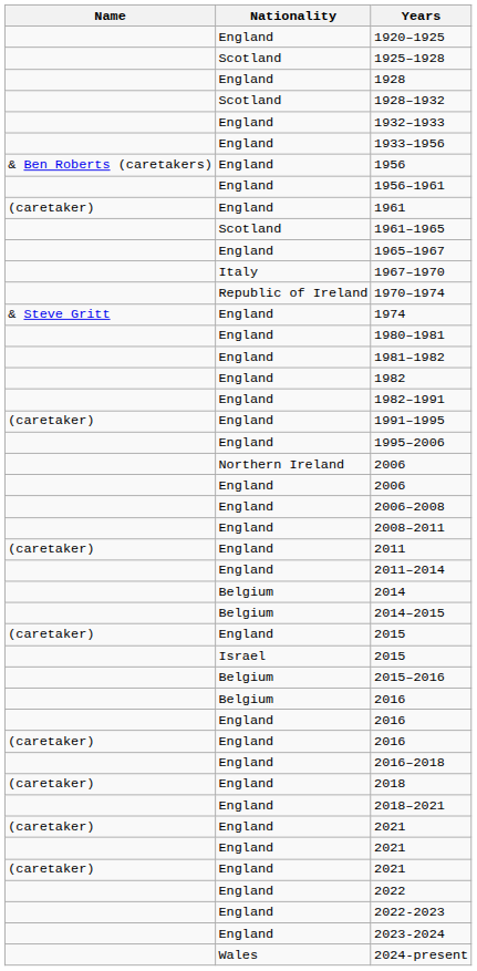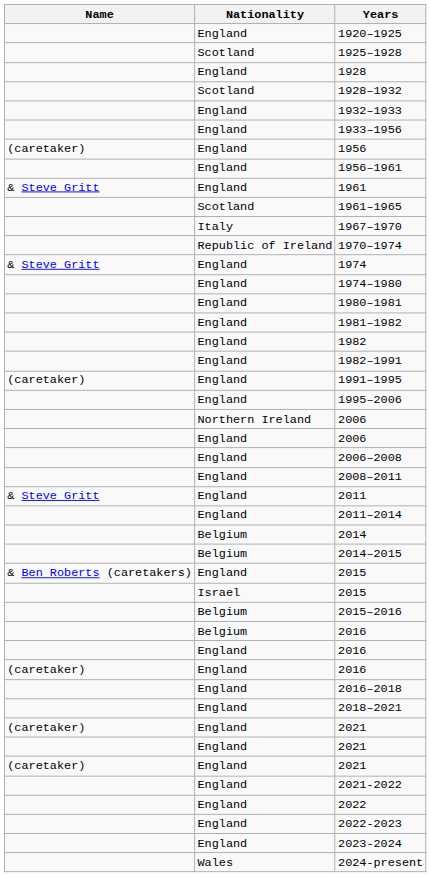1956 | Name: & Ben Roberts (caretakers) -> (caretaker)
1961 | Name: (caretaker) -> & Steve Gritt
- row: England | 1965–1967
+ row: England | 1974–1980
2011 | Name: (caretaker) -> & Steve Gritt
England / 2015 | Name: (caretaker) -> & Ben Roberts (caretakers)
- row: (caretaker) | England | 2018
+ row: England | 2021-2022
